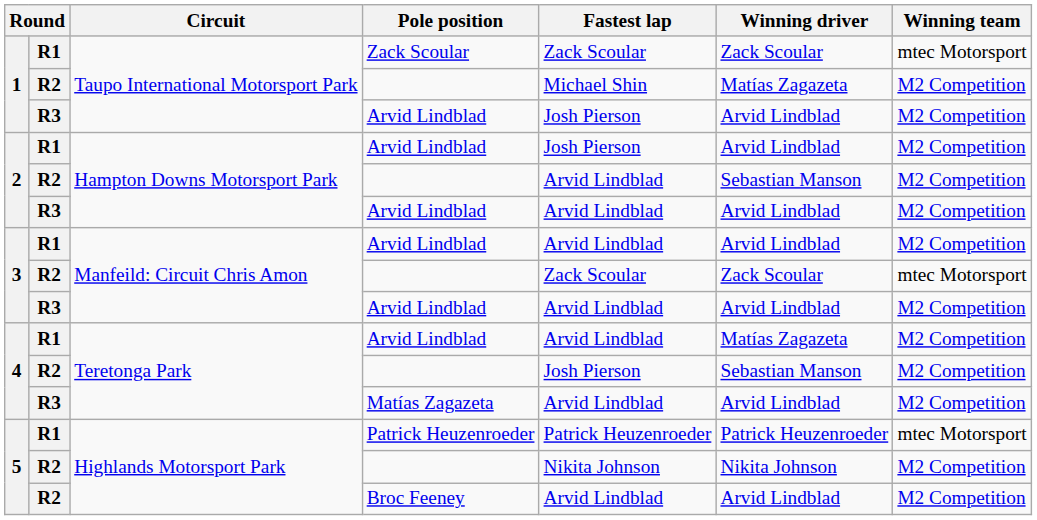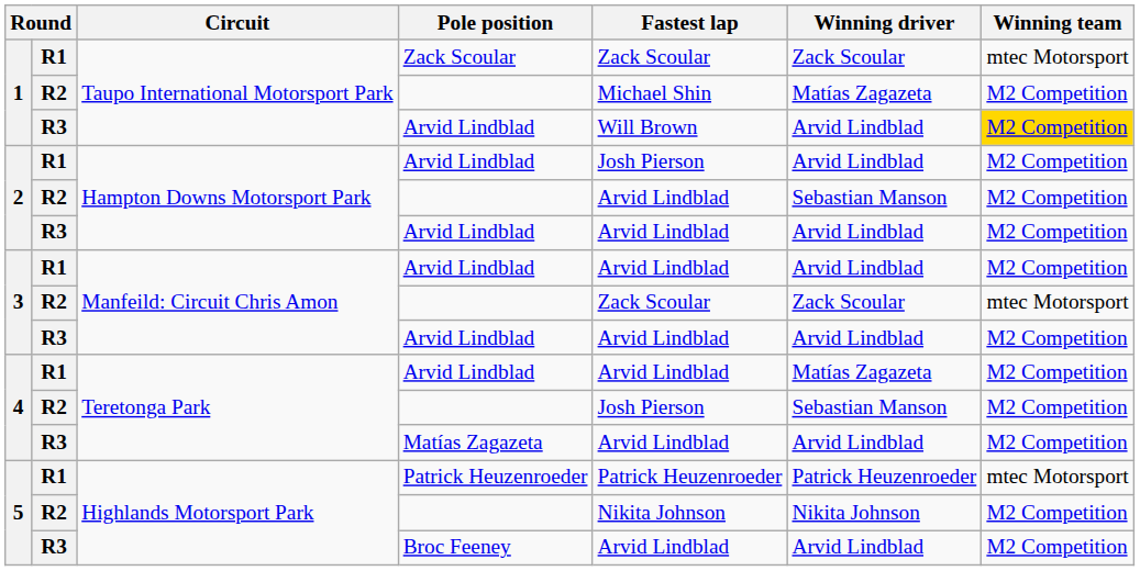1 / Arvid Lindblad | Fastest lap: Josh Pierson -> Will Brown
1 / Arvid Lindblad | Winning team: no background -> gold background
Broc Feeney | column 2: R2 -> R3
